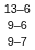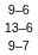rows swapped: 13–6 <-> 9–6
